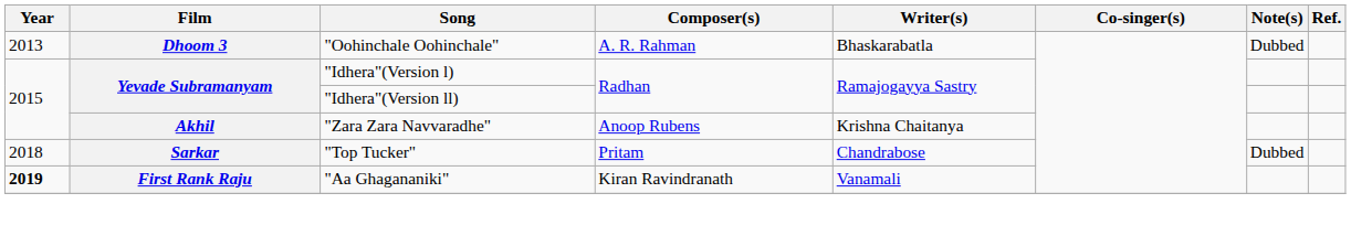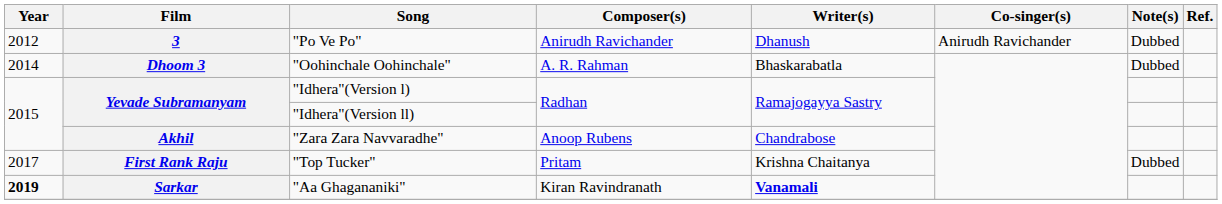+ row: 2012 | 3 | "Po Ve Po" | Anirudh Ravichander | Dhanush | Anirudh Ravichander | Dubbed
"Oohinchale Oohinchale" | Year: 2013 -> 2014
"Zara Zara Navvaradhe" | Writer(s): Krishna Chaitanya -> Chandrabose
"Top Tucker" | Year: 2018 -> 2017
"Top Tucker" | Film: Sarkar -> First Rank Raju
"Top Tucker" | Writer(s): Chandrabose -> Krishna Chaitanya
"Aa Ghagananiki" | Film: First Rank Raju -> Sarkar
"Aa Ghagananiki" | Writer(s): normal -> bold
